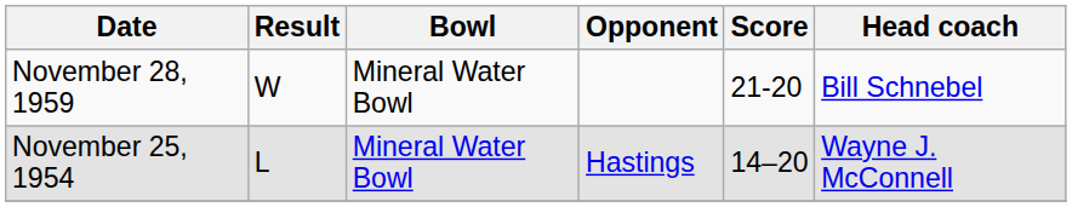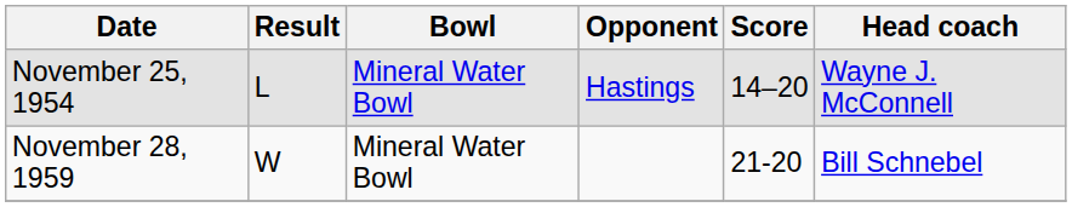rows swapped: November 25, 1954 <-> November 28, 1959
